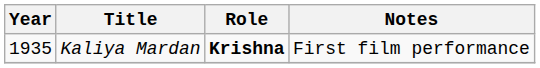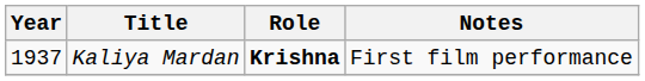Kaliya Mardan | Year: 1935 -> 1937
